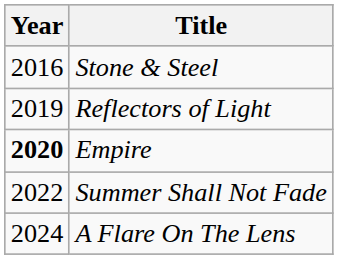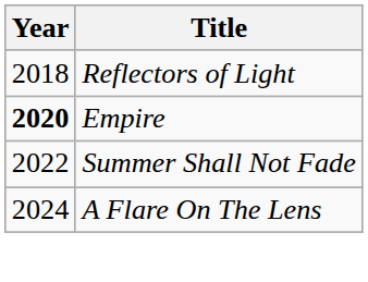- row: 2016 | Stone & Steel
Reflectors of Light | Year: 2019 -> 2018
